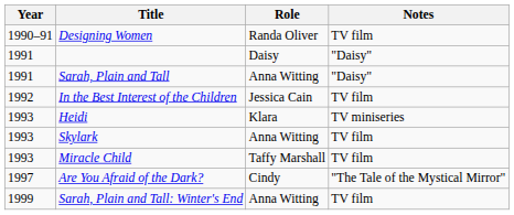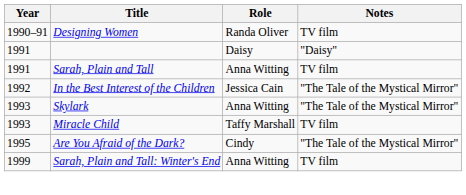Sarah, Plain and Tall | Notes: "Daisy" -> TV film
In the Best Interest of the Children | Notes: TV film -> "The Tale of the Mystical Mirror"
- row: 1993 | Heidi | Klara | TV miniseries
Skylark | Notes: TV film -> "The Tale of the Mystical Mirror"
Are You Afraid of the Dark? | Year: 1997 -> 1995
